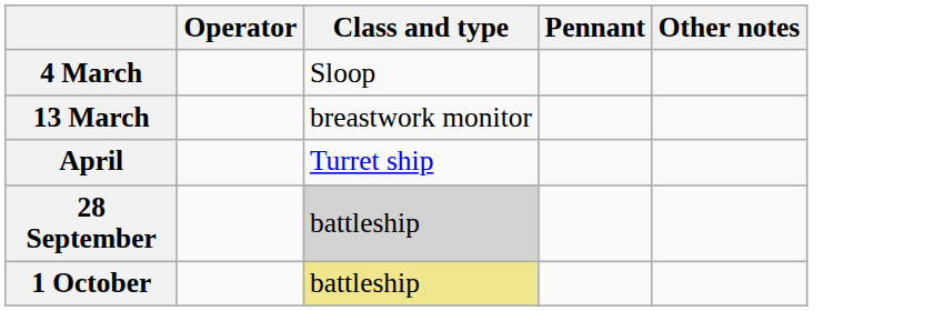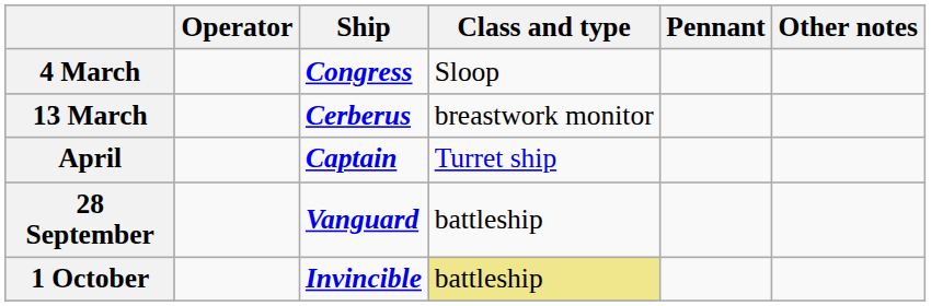+ column: Ship | Congress | Cerberus | Captain | Vanguard | Invincible
28 September | Class and type: lightgrey background -> no background
